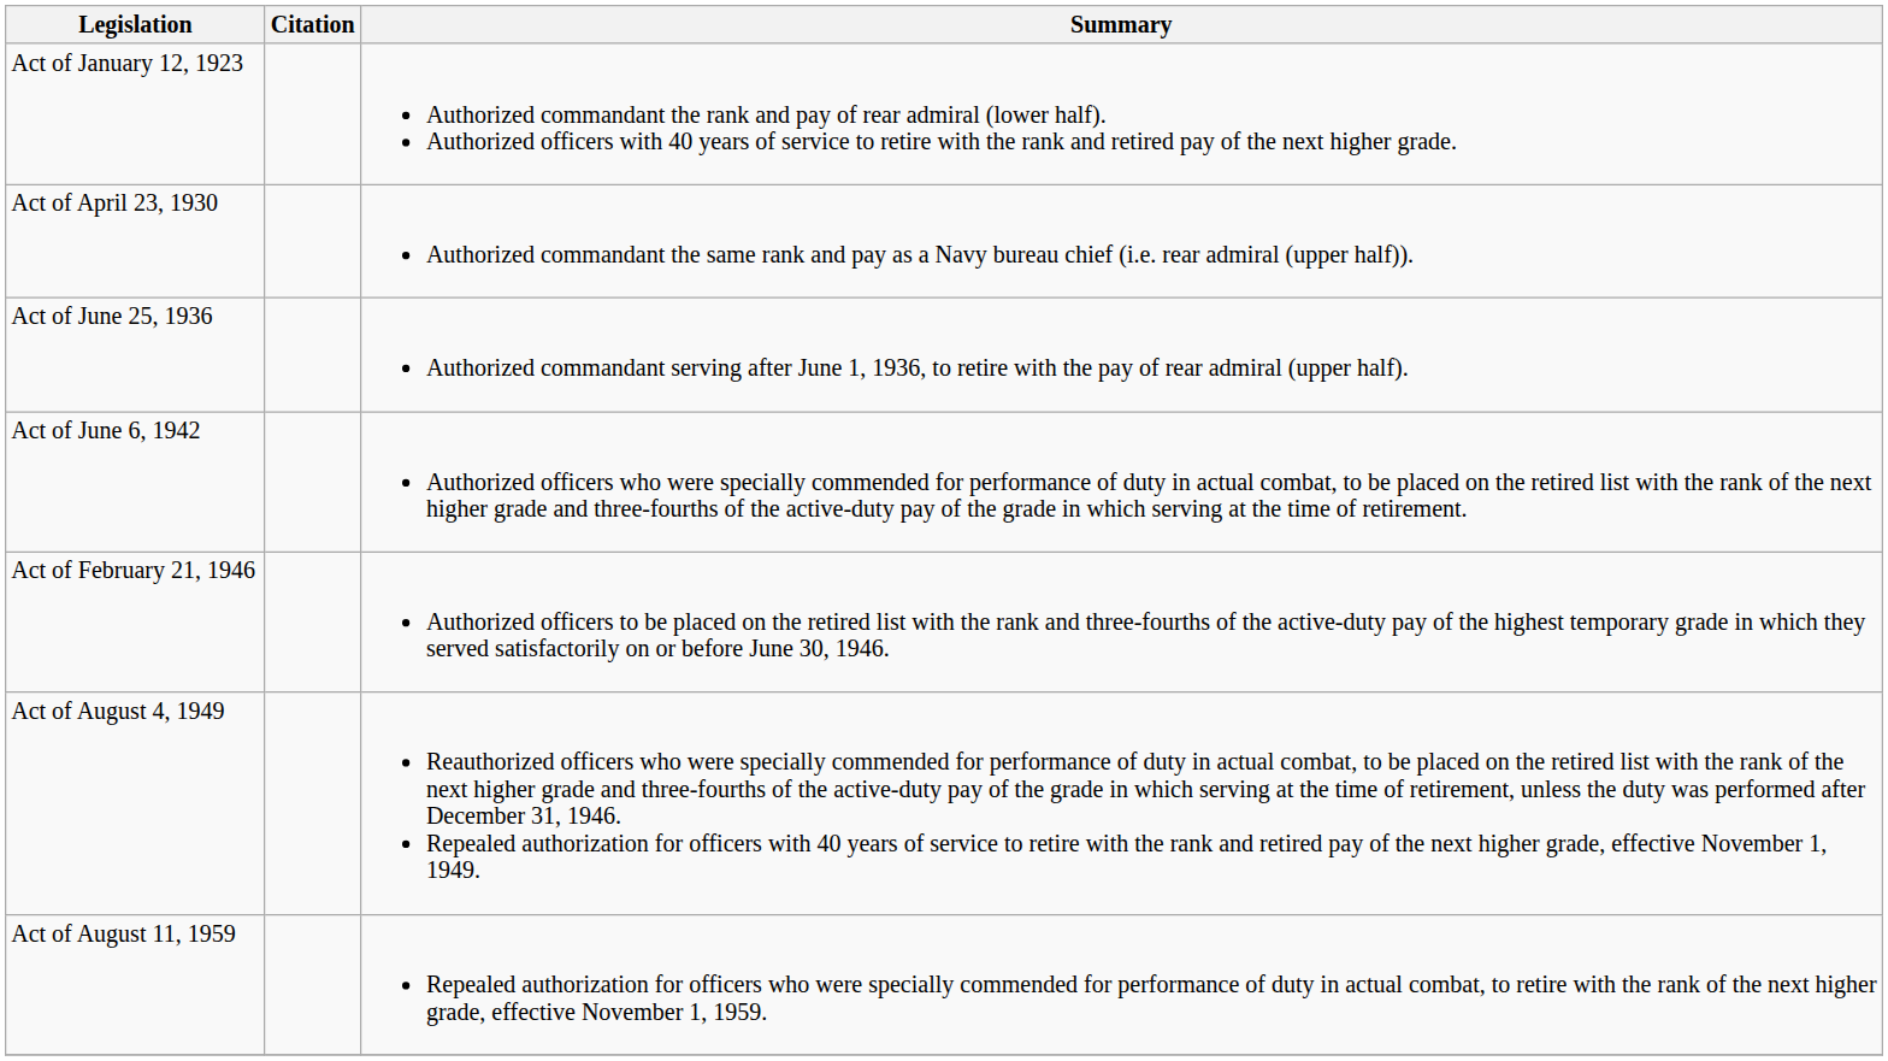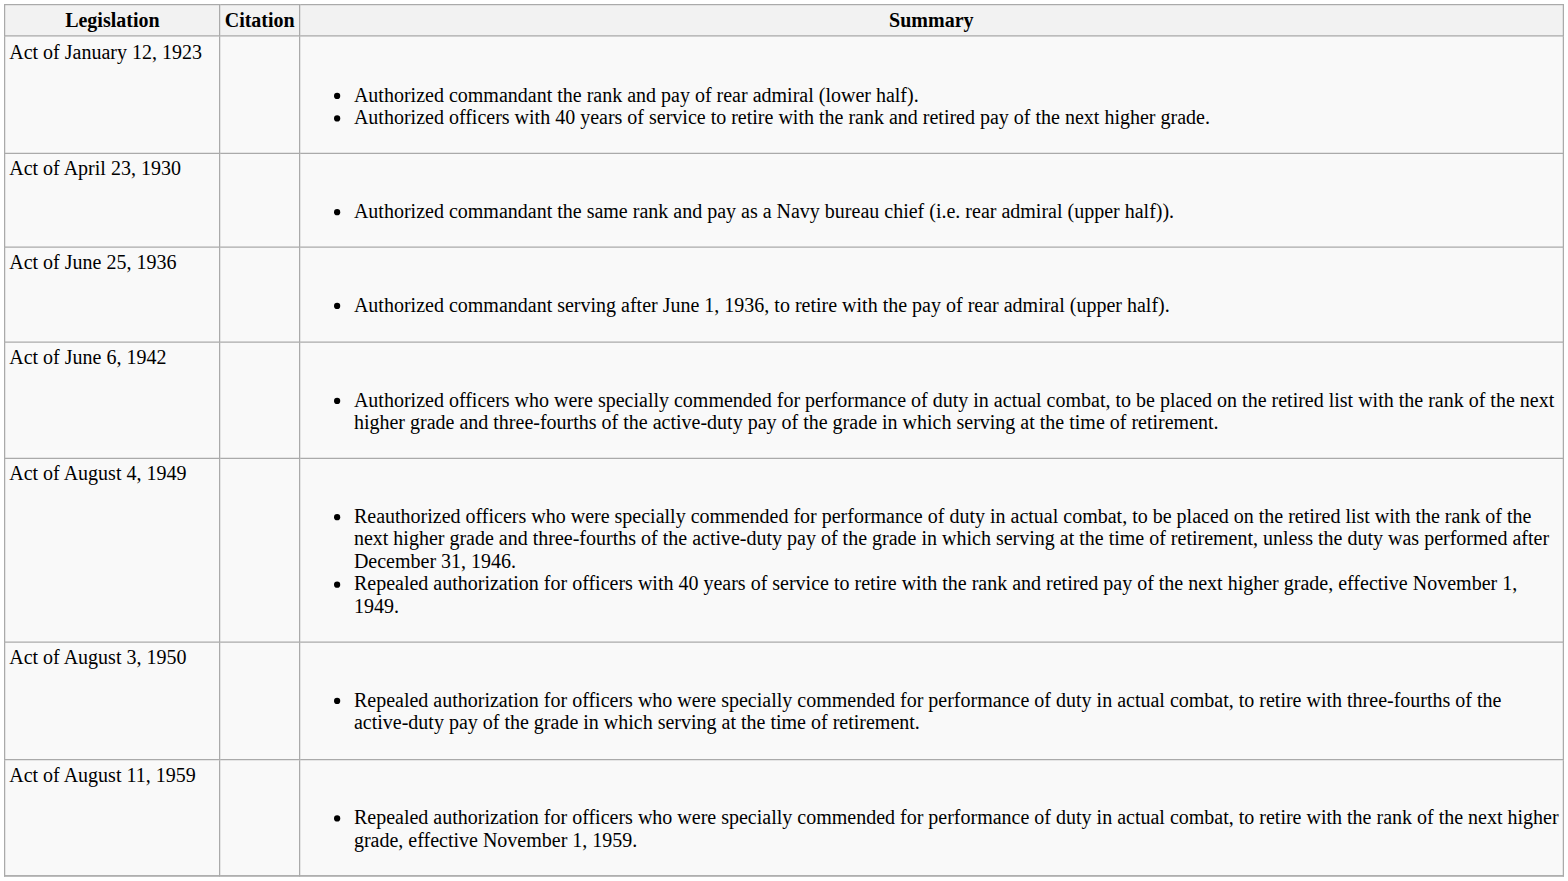- row: Act of February 21, 1946 | Authorized officers to be placed on the retired list with the rank and three-fourths of the active-duty pay of the highest temporary grade in which they served satisfactorily on or before June 30, 1946.
+ row: Act of August 3, 1950 | Repealed authorization for officers who were specially commended for performance of duty in actual combat, to retire with three-fourths of the active-duty pay of the grade in which serving at the time of retirement.
